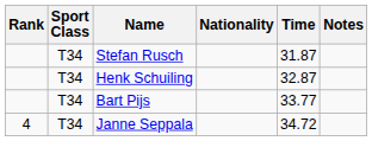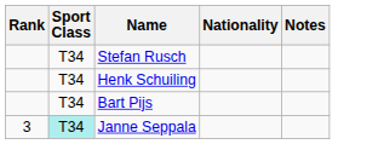- column: Time | 31.87 | 32.87 | 33.77 | 34.72
Janne Seppala | Rank: 4 -> 3
Janne Seppala | Sport Class: no background -> paleturquoise background
